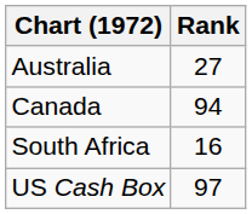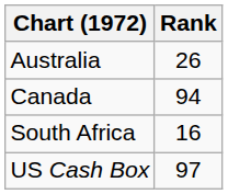Australia | Rank: 27 -> 26
